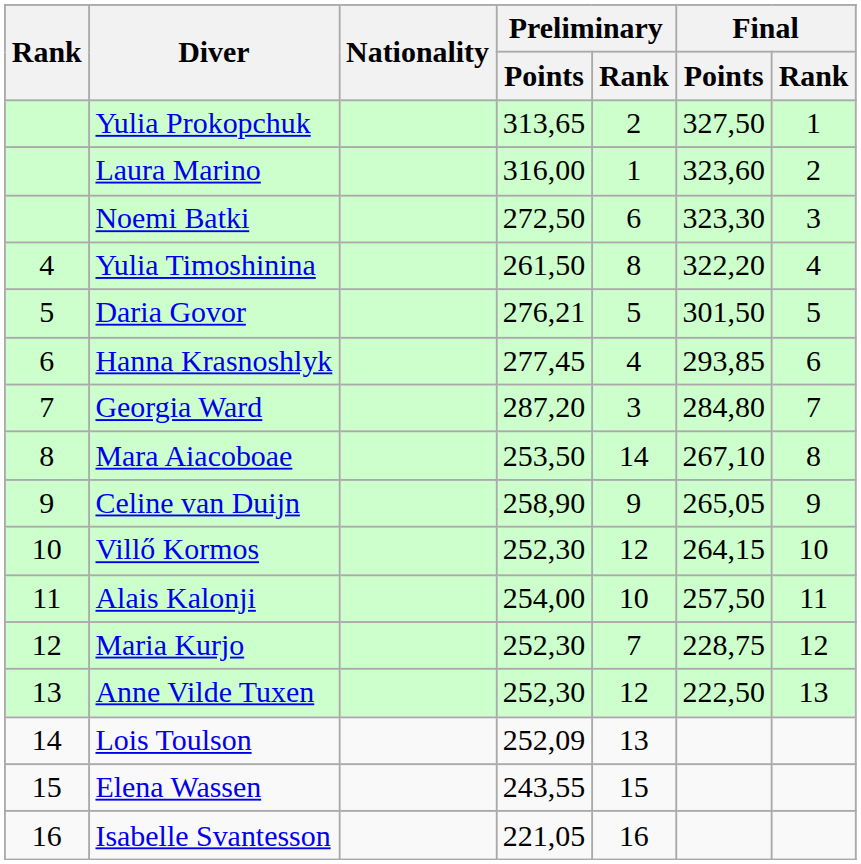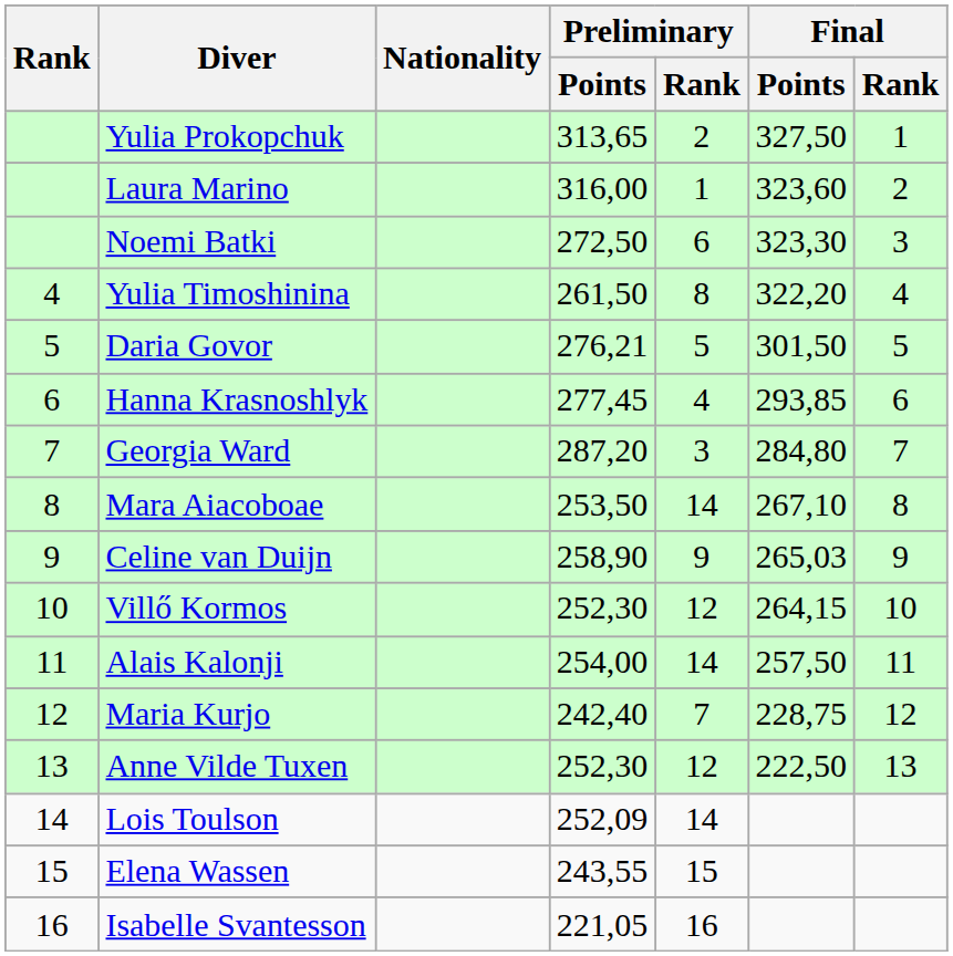Celine van Duijn | Final / Points: 265,05 -> 265,03
Alais Kalonji | Preliminary / Rank: 10 -> 14
Maria Kurjo | Preliminary / Points: 252,30 -> 242,40
Lois Toulson | Preliminary / Rank: 13 -> 14
